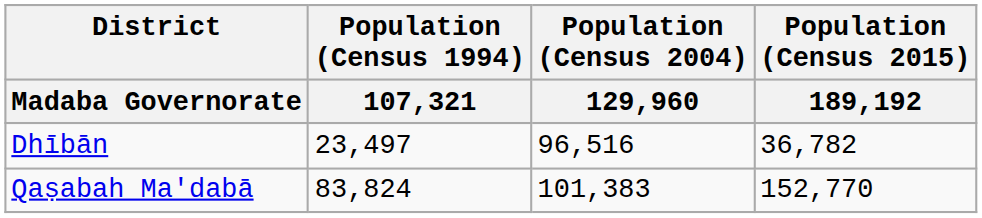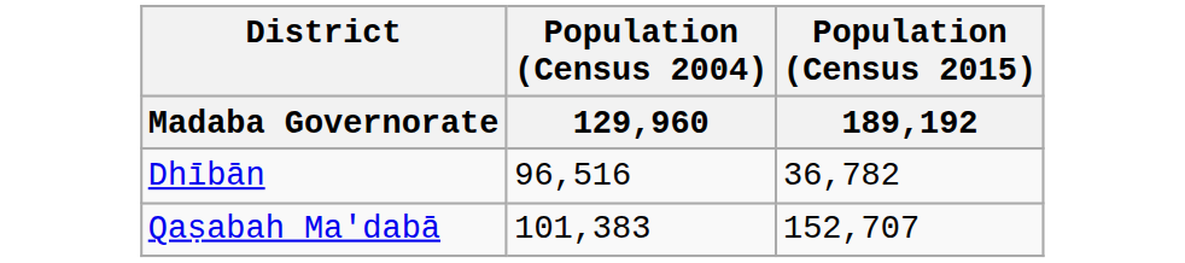- column: Population (Census 1994) | 107,321 | 23,497 | 83,824
Qaṣabah Ma'dabā | Population (Census 2015) / 189,192: 152,770 -> 152,707
